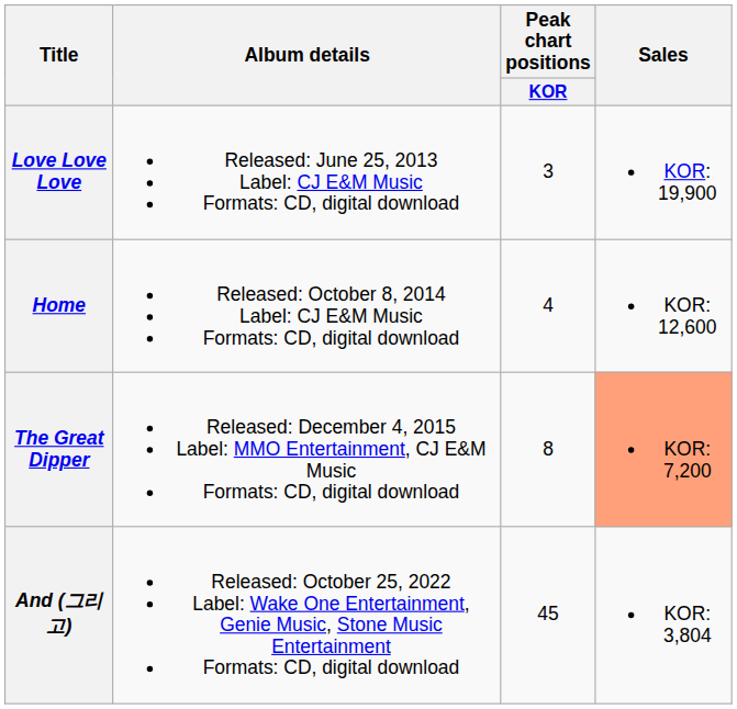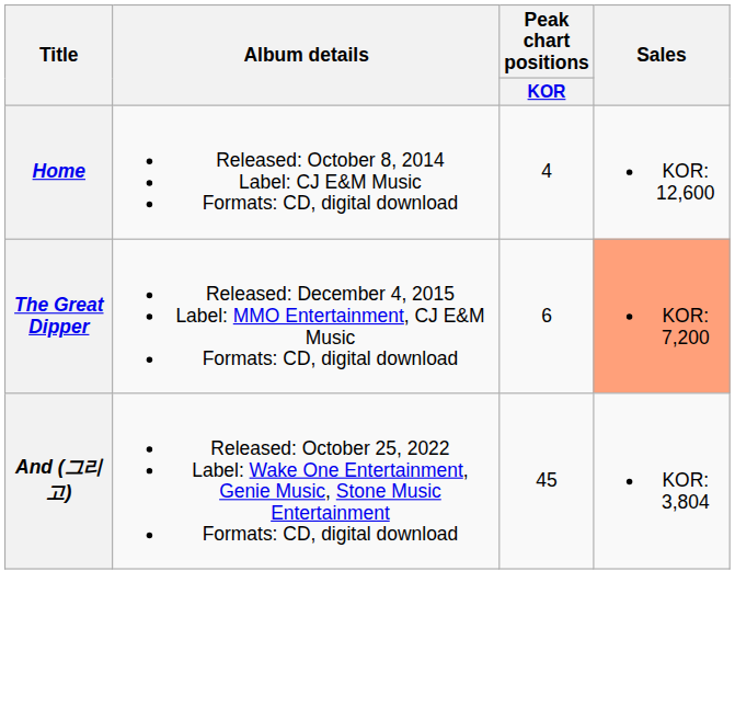- row: Love Love Love | Released: June 25, 2013 Label: CJ E&M Music Formats: CD, digital download | 3 | KOR: 19,900
The Great Dipper | Peak chart positions / KOR: 8 -> 6
